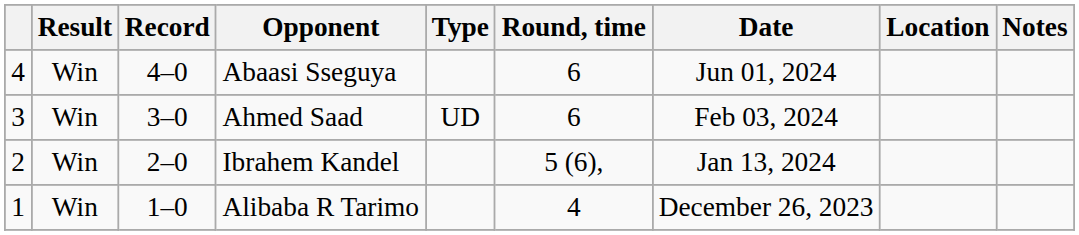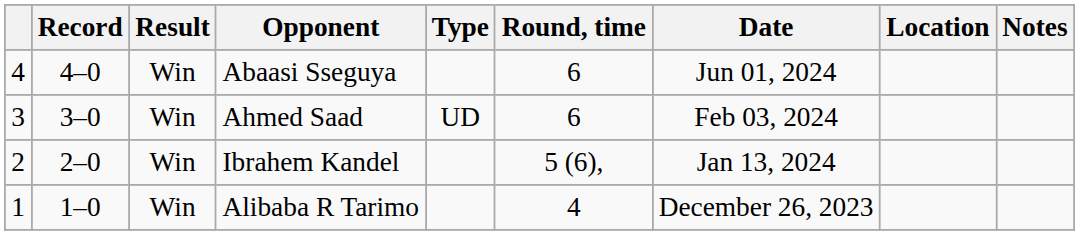columns swapped: Result <-> Record
